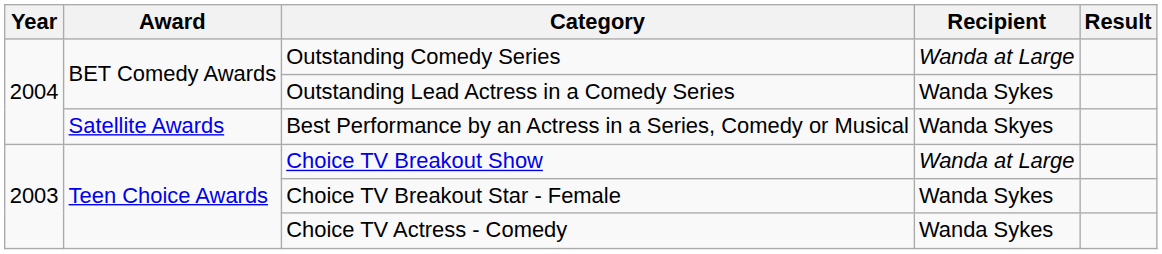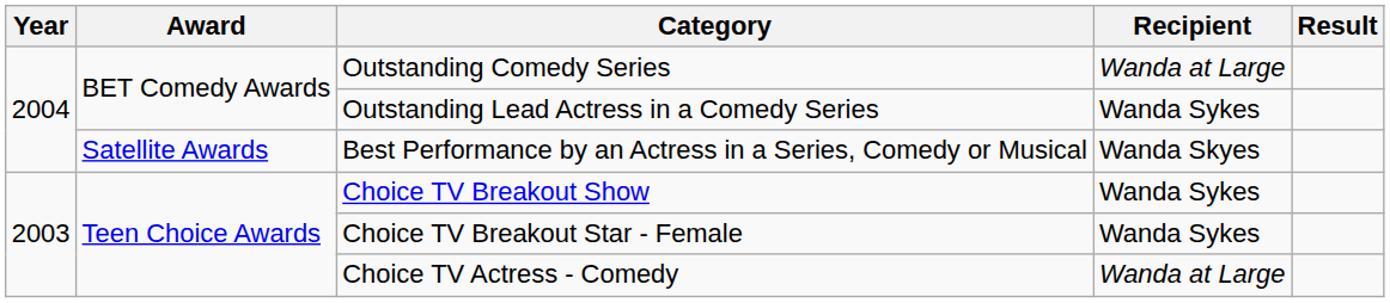Choice TV Breakout Show | Recipient: Wanda at Large -> Wanda Sykes
Choice TV Actress - Comedy | Recipient: Wanda Sykes -> Wanda at Large
